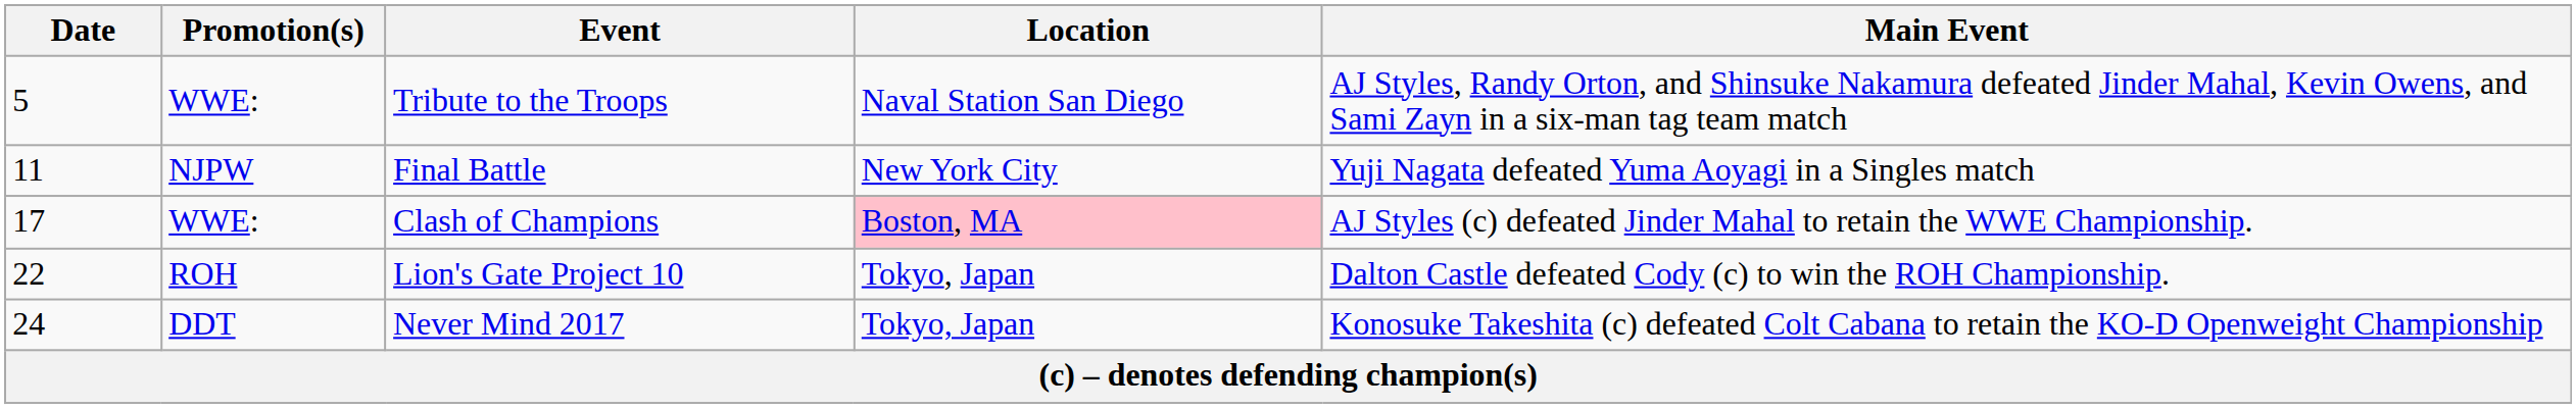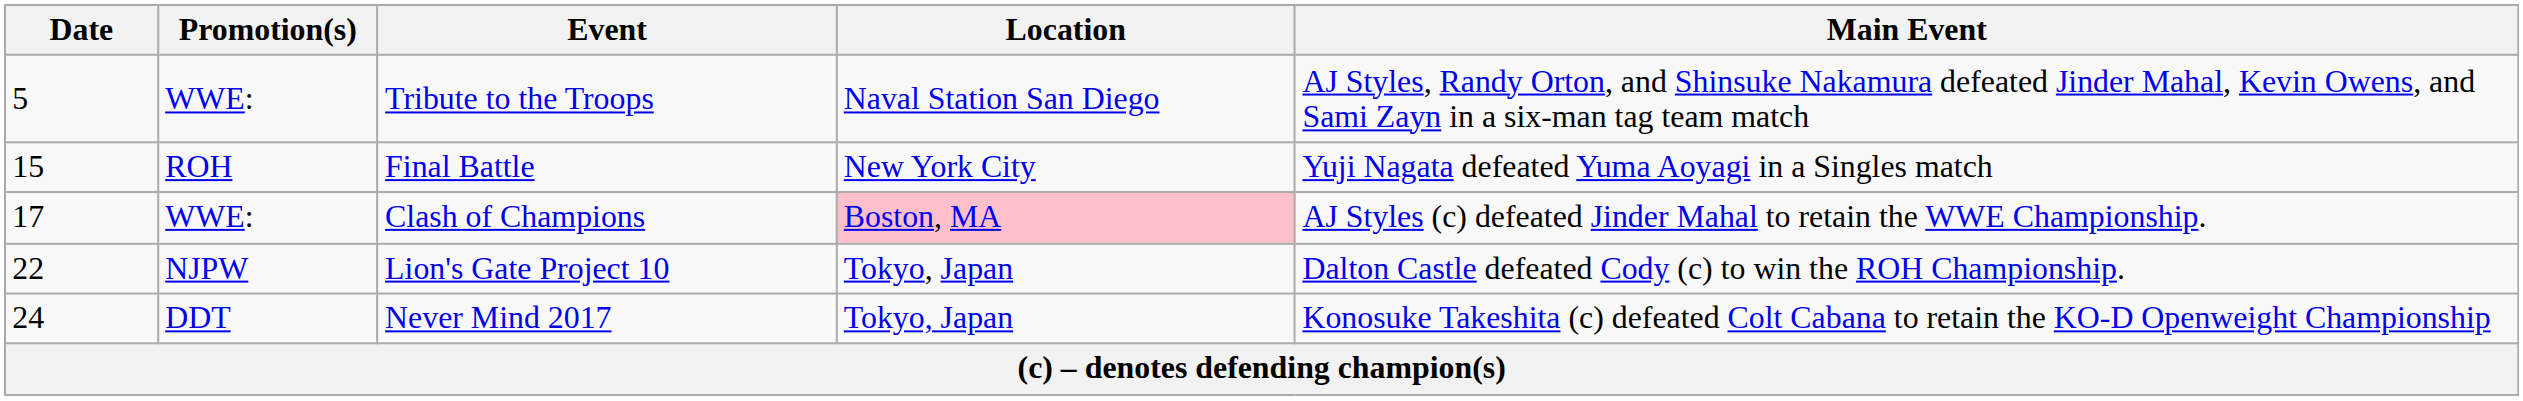Final Battle | Date: 11 -> 15
Final Battle | Promotion(s): NJPW -> ROH
Lion's Gate Project 10 | Promotion(s): ROH -> NJPW
